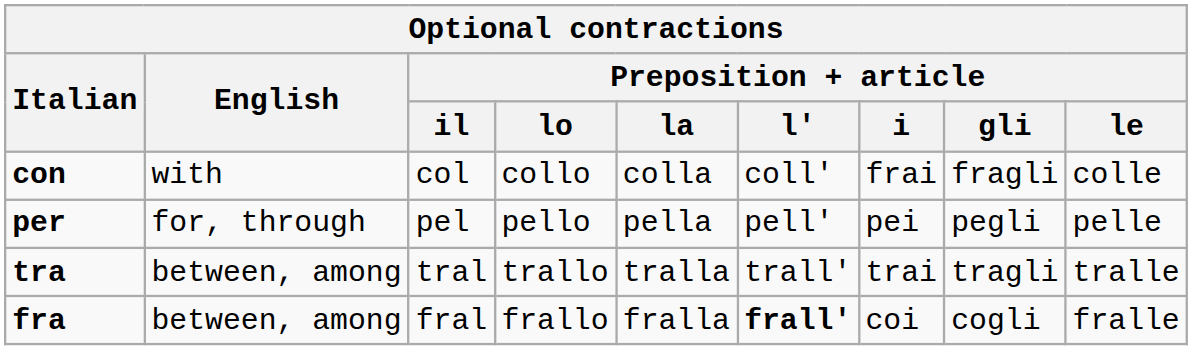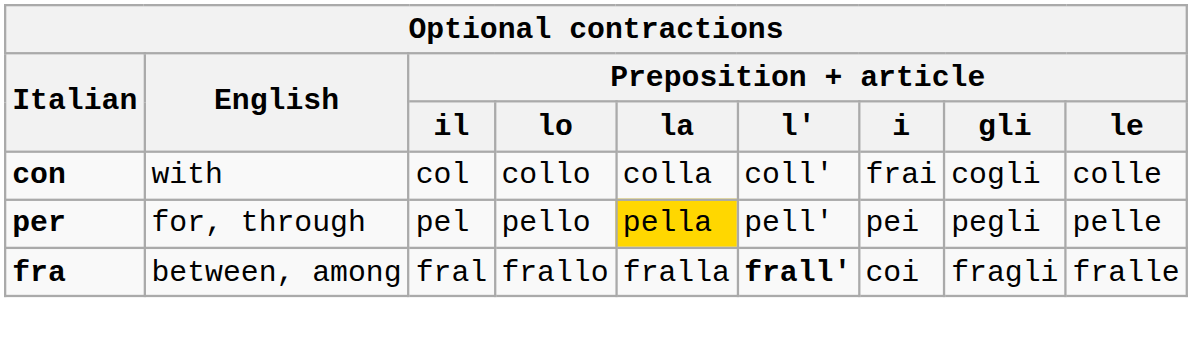con | Preposition + article / gli: fragli -> cogli
per | Preposition + article / la: no background -> gold background
- row: tra | between, among | tral | trallo | tralla | trall' | trai | tragli | tralle
fra | Preposition + article / gli: cogli -> fragli
